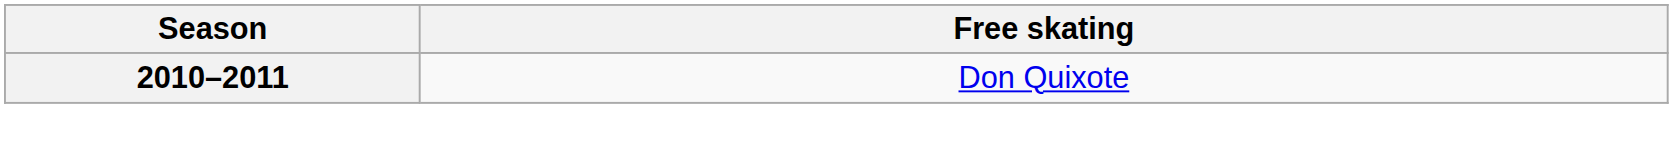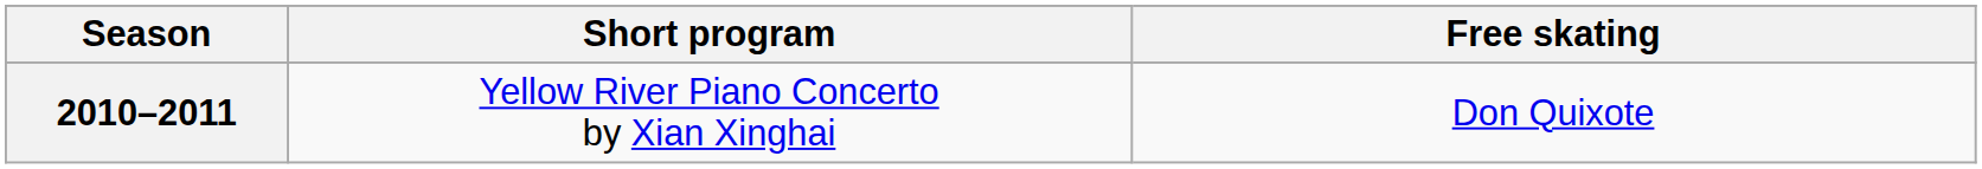+ column: Short program | Yellow River Piano Concerto by Xian Xinghai
